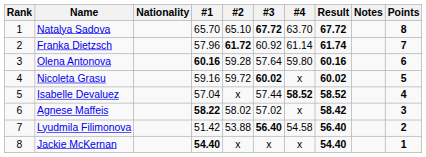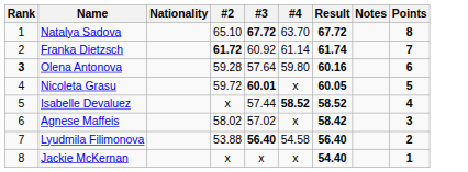- column: #1 | 65.70 | 57.96 | 60.16 | 59.16 | 57.04 | 58.22 | 51.42 | 54.40
Olena Antonova | Rank: normal -> bold
Nicoleta Grasu | #3: 60.02 -> 60.01
Nicoleta Grasu | Result: 60.02 -> 60.05
